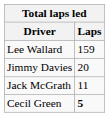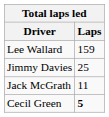Jimmy Davies | Laps: 20 -> 25
